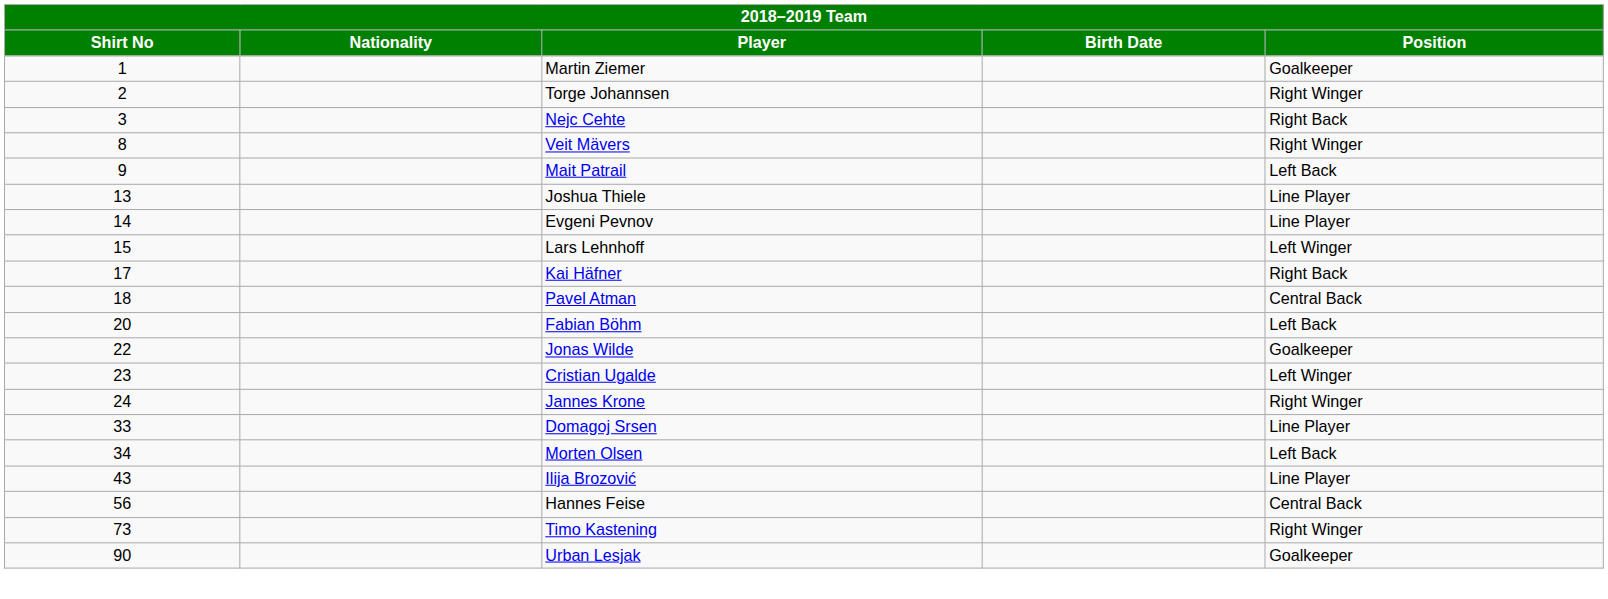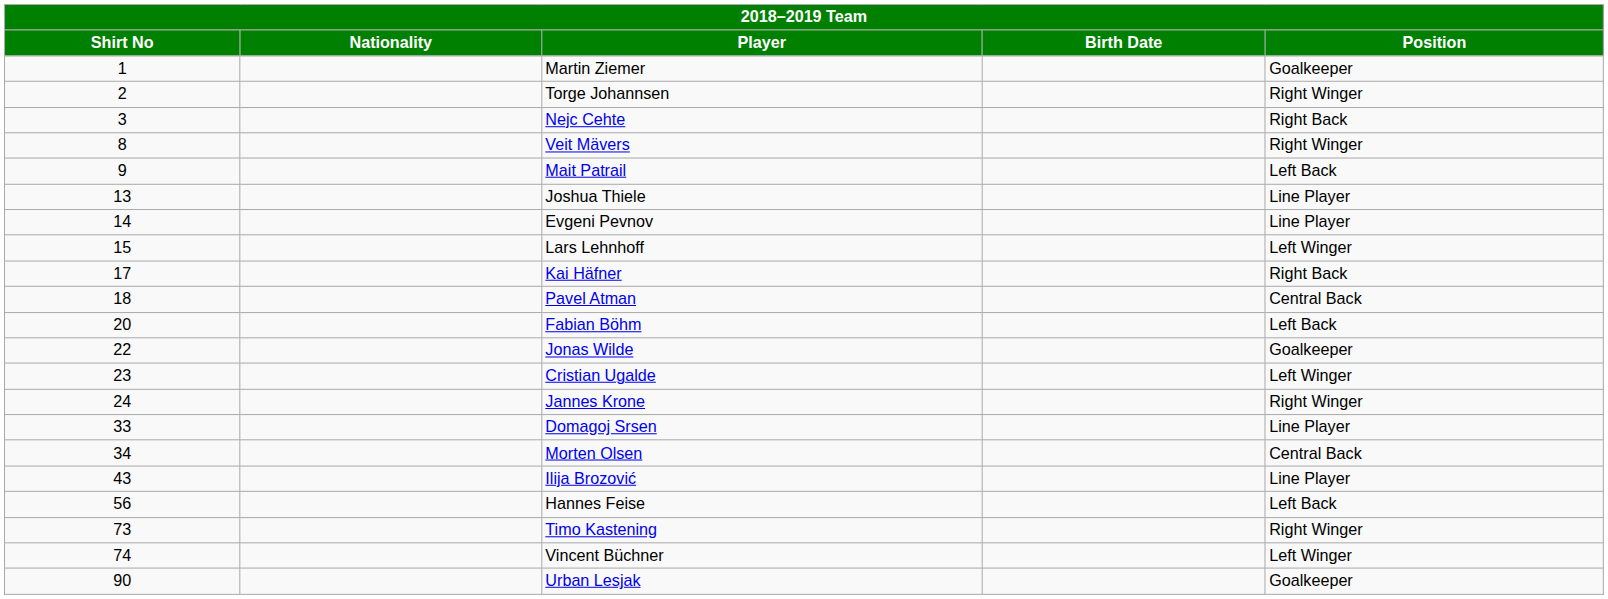Morten Olsen | Position: Left Back -> Central Back
Hannes Feise | Position: Central Back -> Left Back
+ row: 74 | Vincent Büchner | Left Winger
